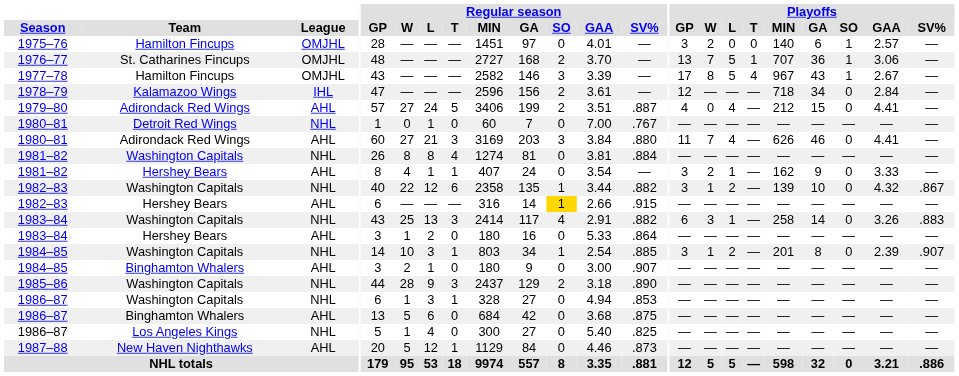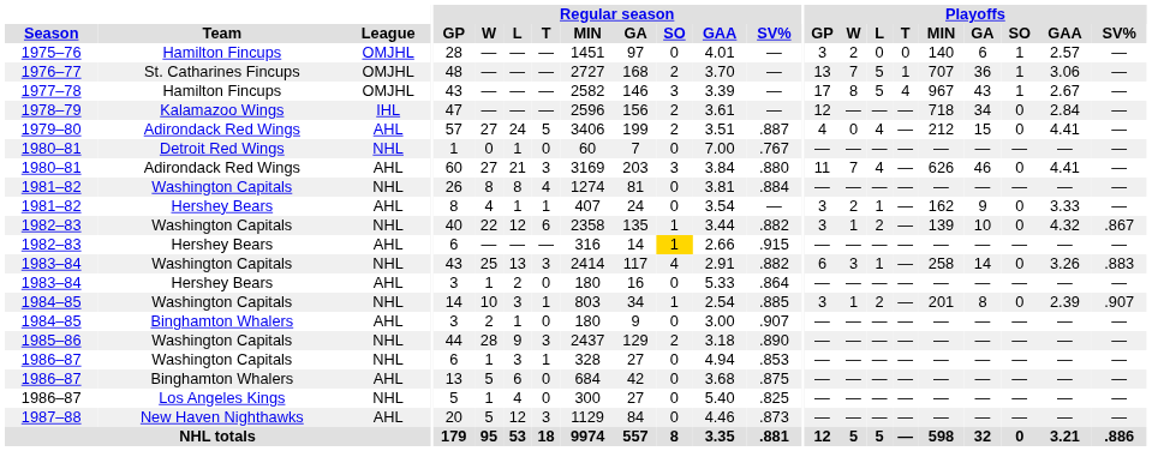1987–88 | Regular season / T: 1 -> 3
